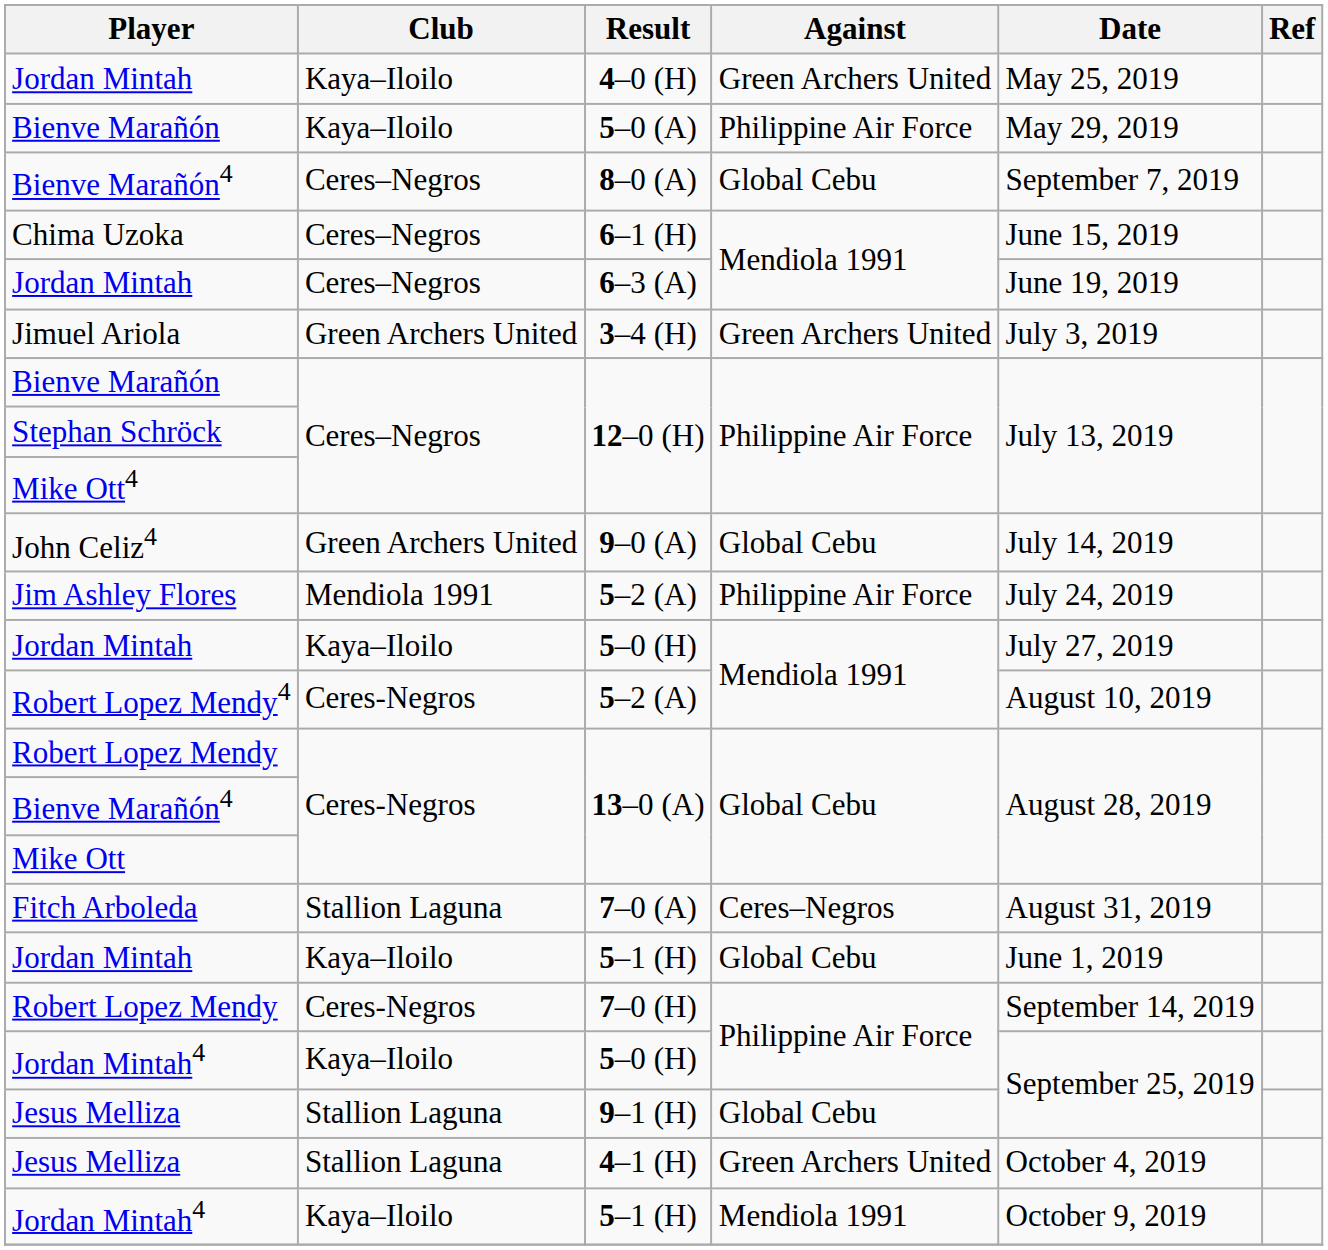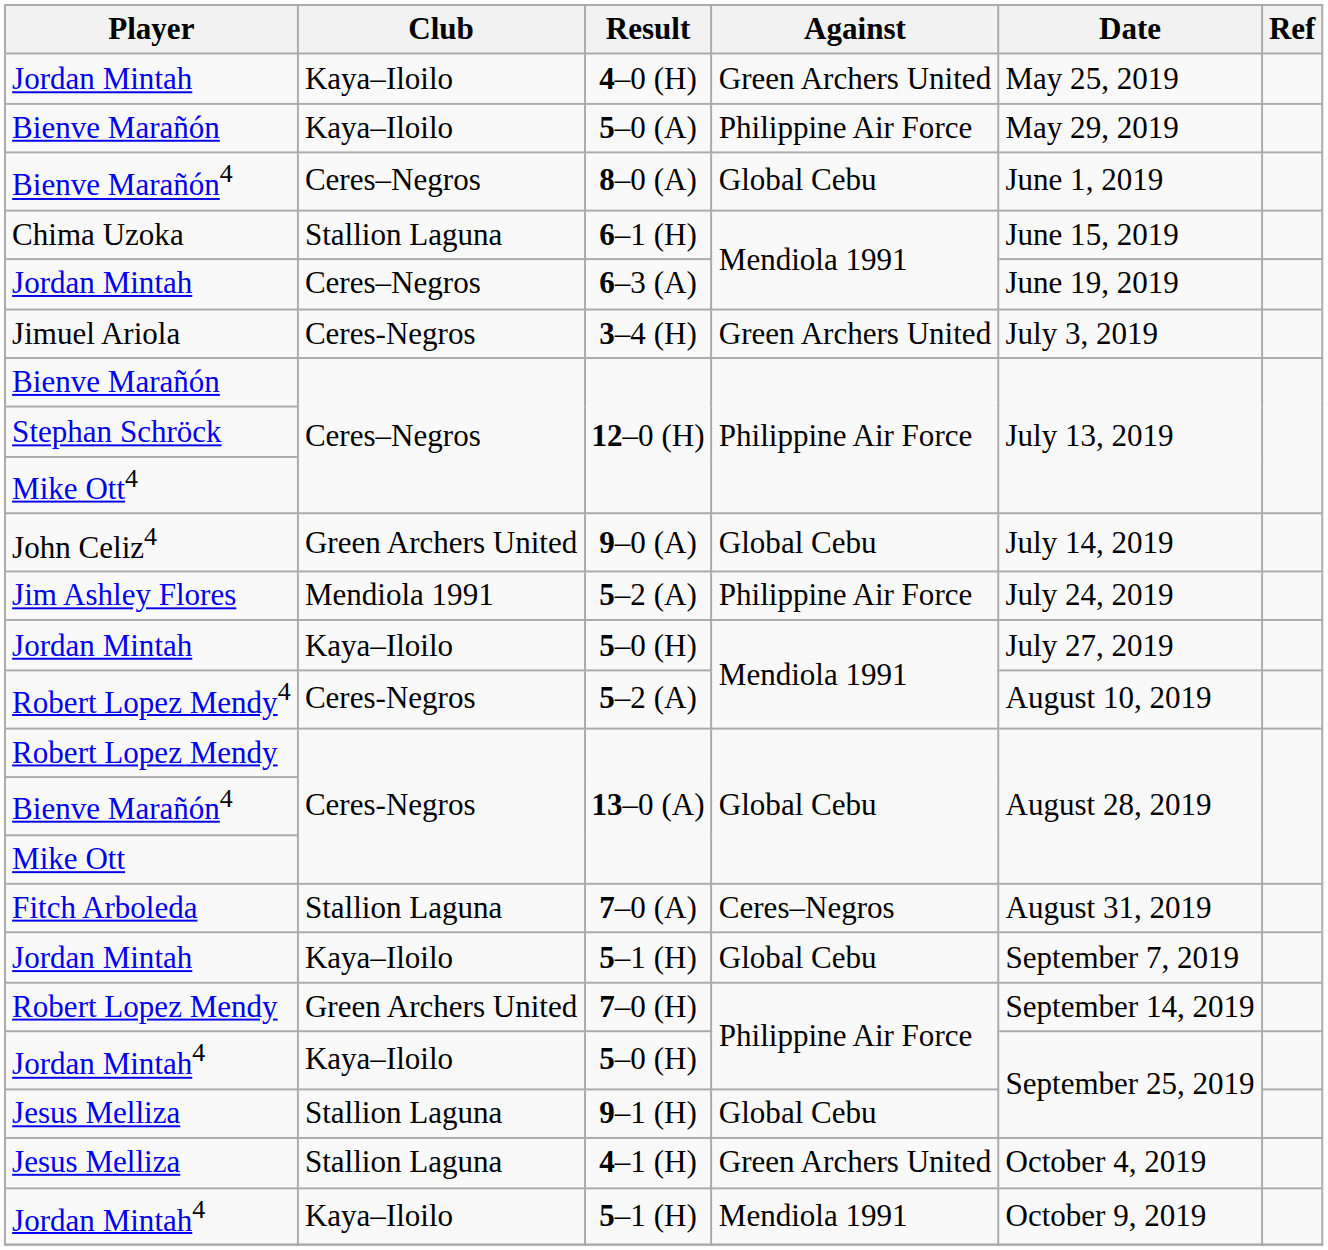8–0 (A) | Date: September 7, 2019 -> June 1, 2019
6–1 (H) | Club: Ceres–Negros -> Stallion Laguna
3–4 (H) | Club: Green Archers United -> Ceres-Negros
Jordan Mintah / 5–1 (H) | Date: June 1, 2019 -> September 7, 2019
7–0 (H) | Club: Ceres-Negros -> Green Archers United
